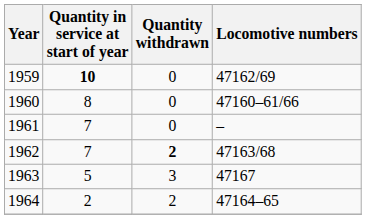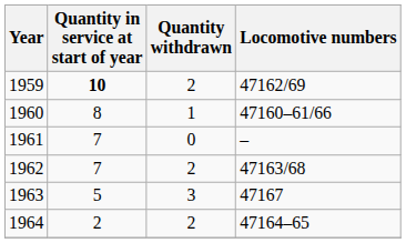1959 | Quantity withdrawn: 0 -> 2
1960 | Quantity withdrawn: 0 -> 1
1962 | Quantity withdrawn: bold -> normal
